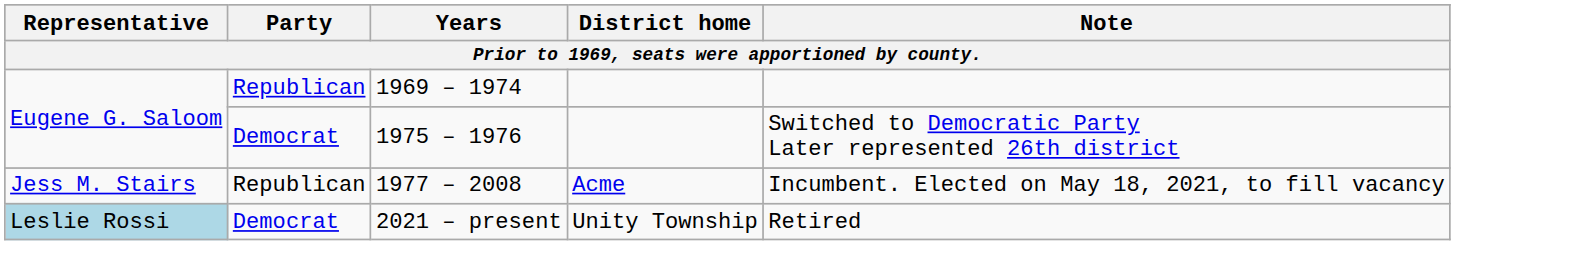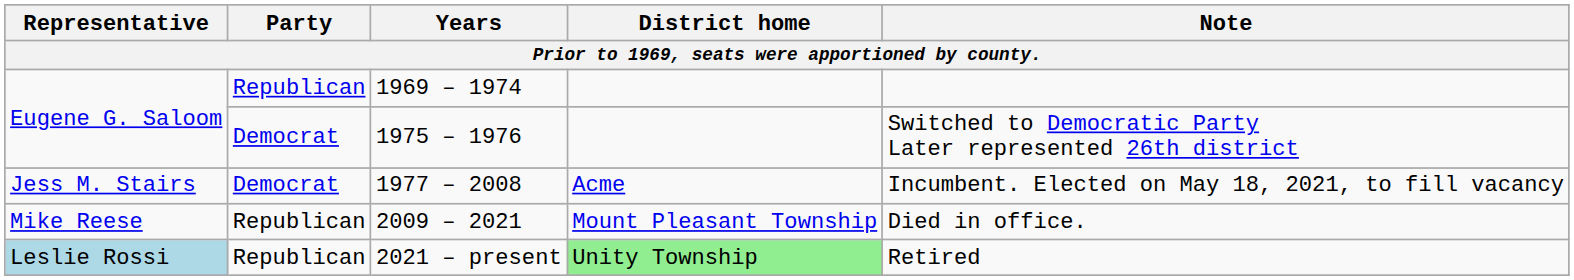1977 – 2008 | Party: Republican -> Democrat
+ row: Mike Reese | Republican | 2009 – 2021 | Mount Pleasant Township | Died in office.
2021 – present | Party: Democrat -> Republican
2021 – present | District home: no background -> lightgreen background
